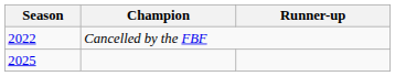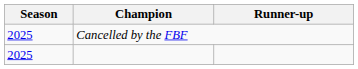Cancelled by the FBF | Season: 2022 -> 2025
